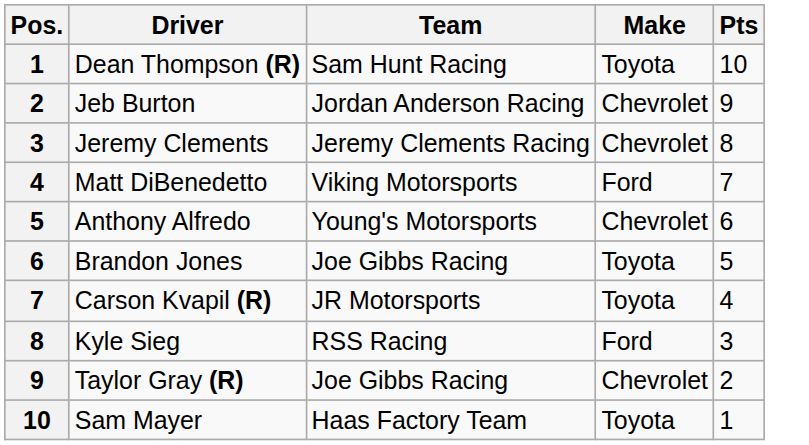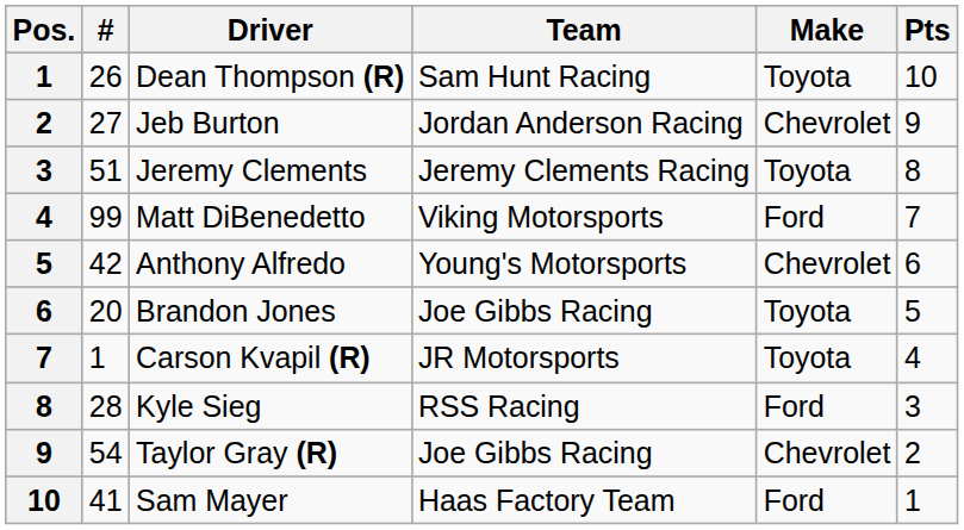+ column: # | 26 | 27 | 51 | 99 | 42 | 20 | 1 | 28 | 54 | 41
Jeremy Clements | Make: Chevrolet -> Toyota
Sam Mayer | Make: Toyota -> Ford
